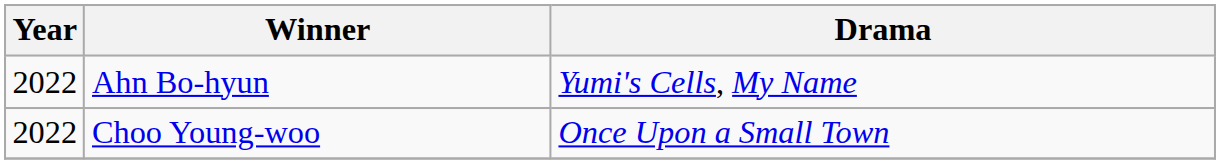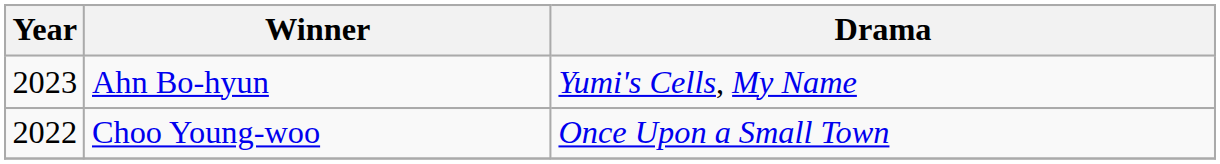Ahn Bo-hyun | Year: 2022 -> 2023
